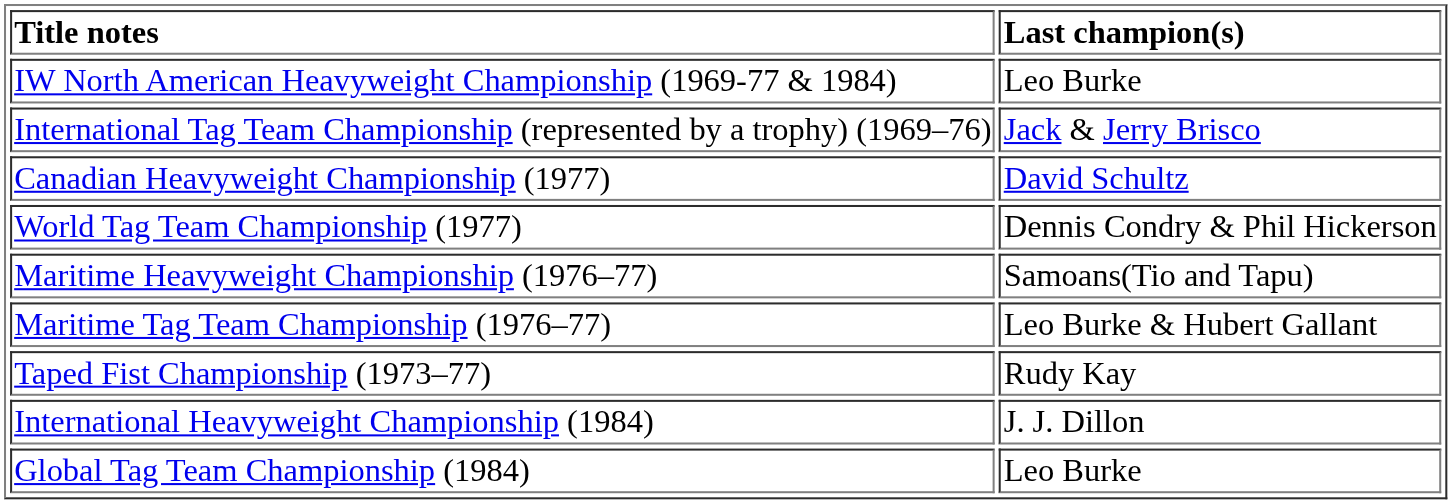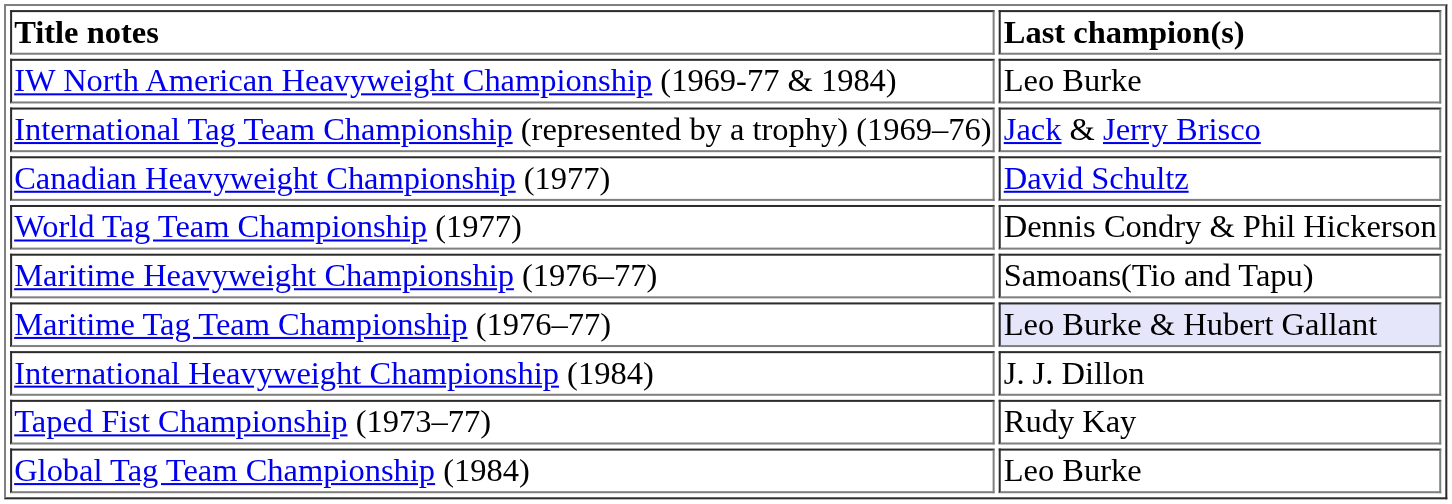Maritime Tag Team Championship (1976–77) | Last champion(s): no background -> lavender background
rows swapped: Taped Fist Championship (1973–77) <-> International Heavyweight Championship (1984)
